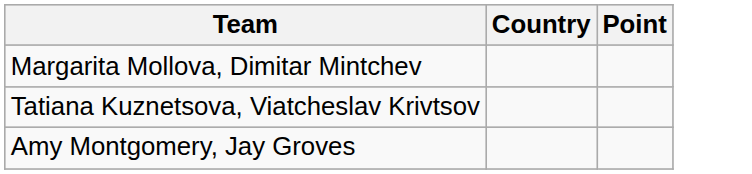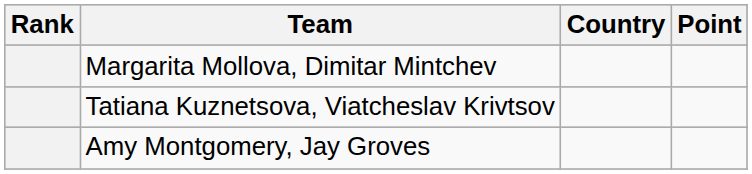+ column: Rank
